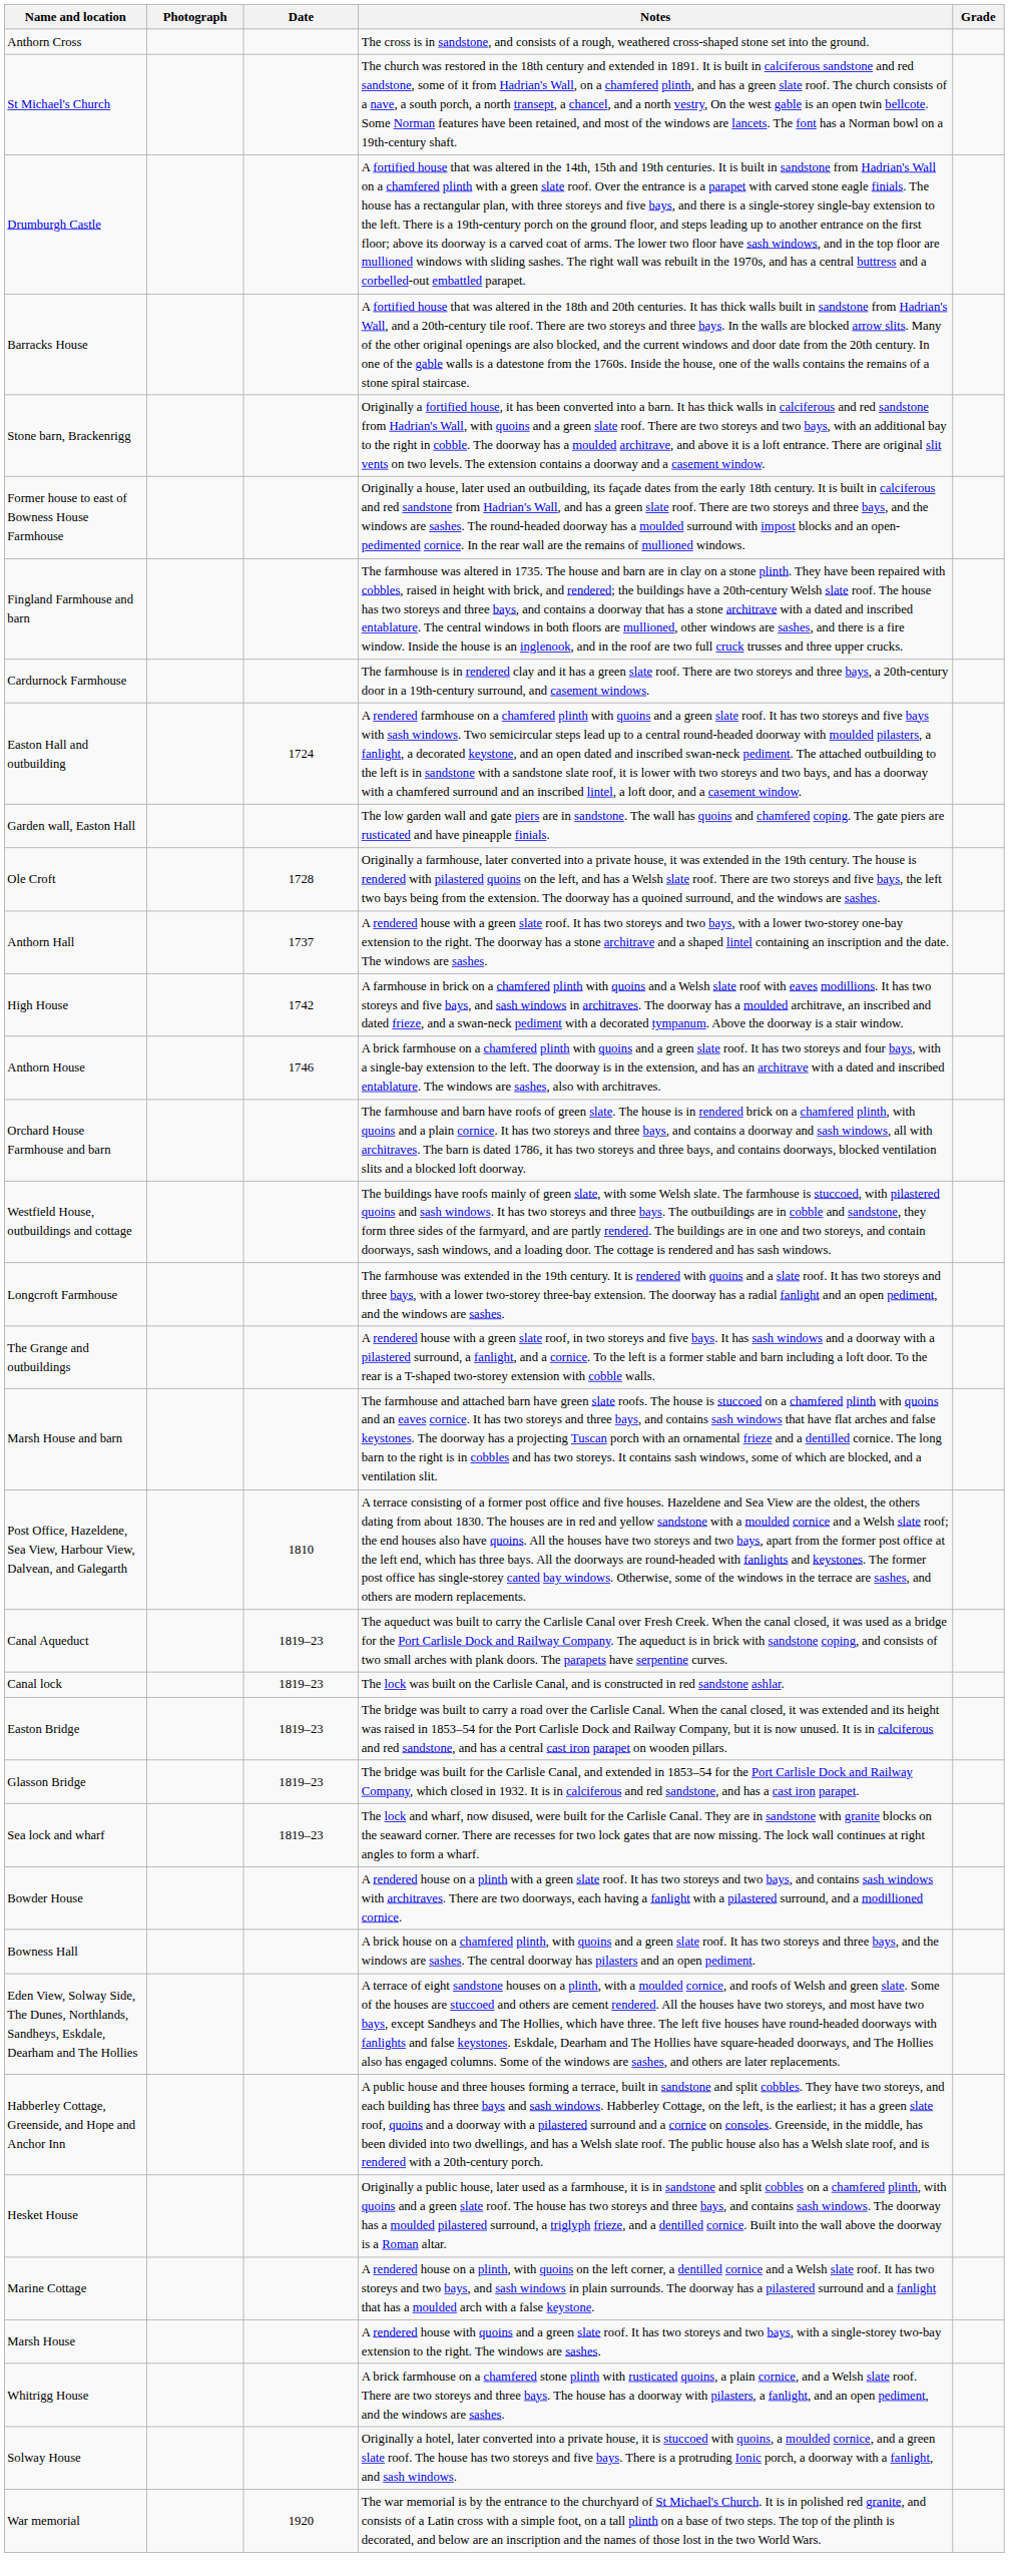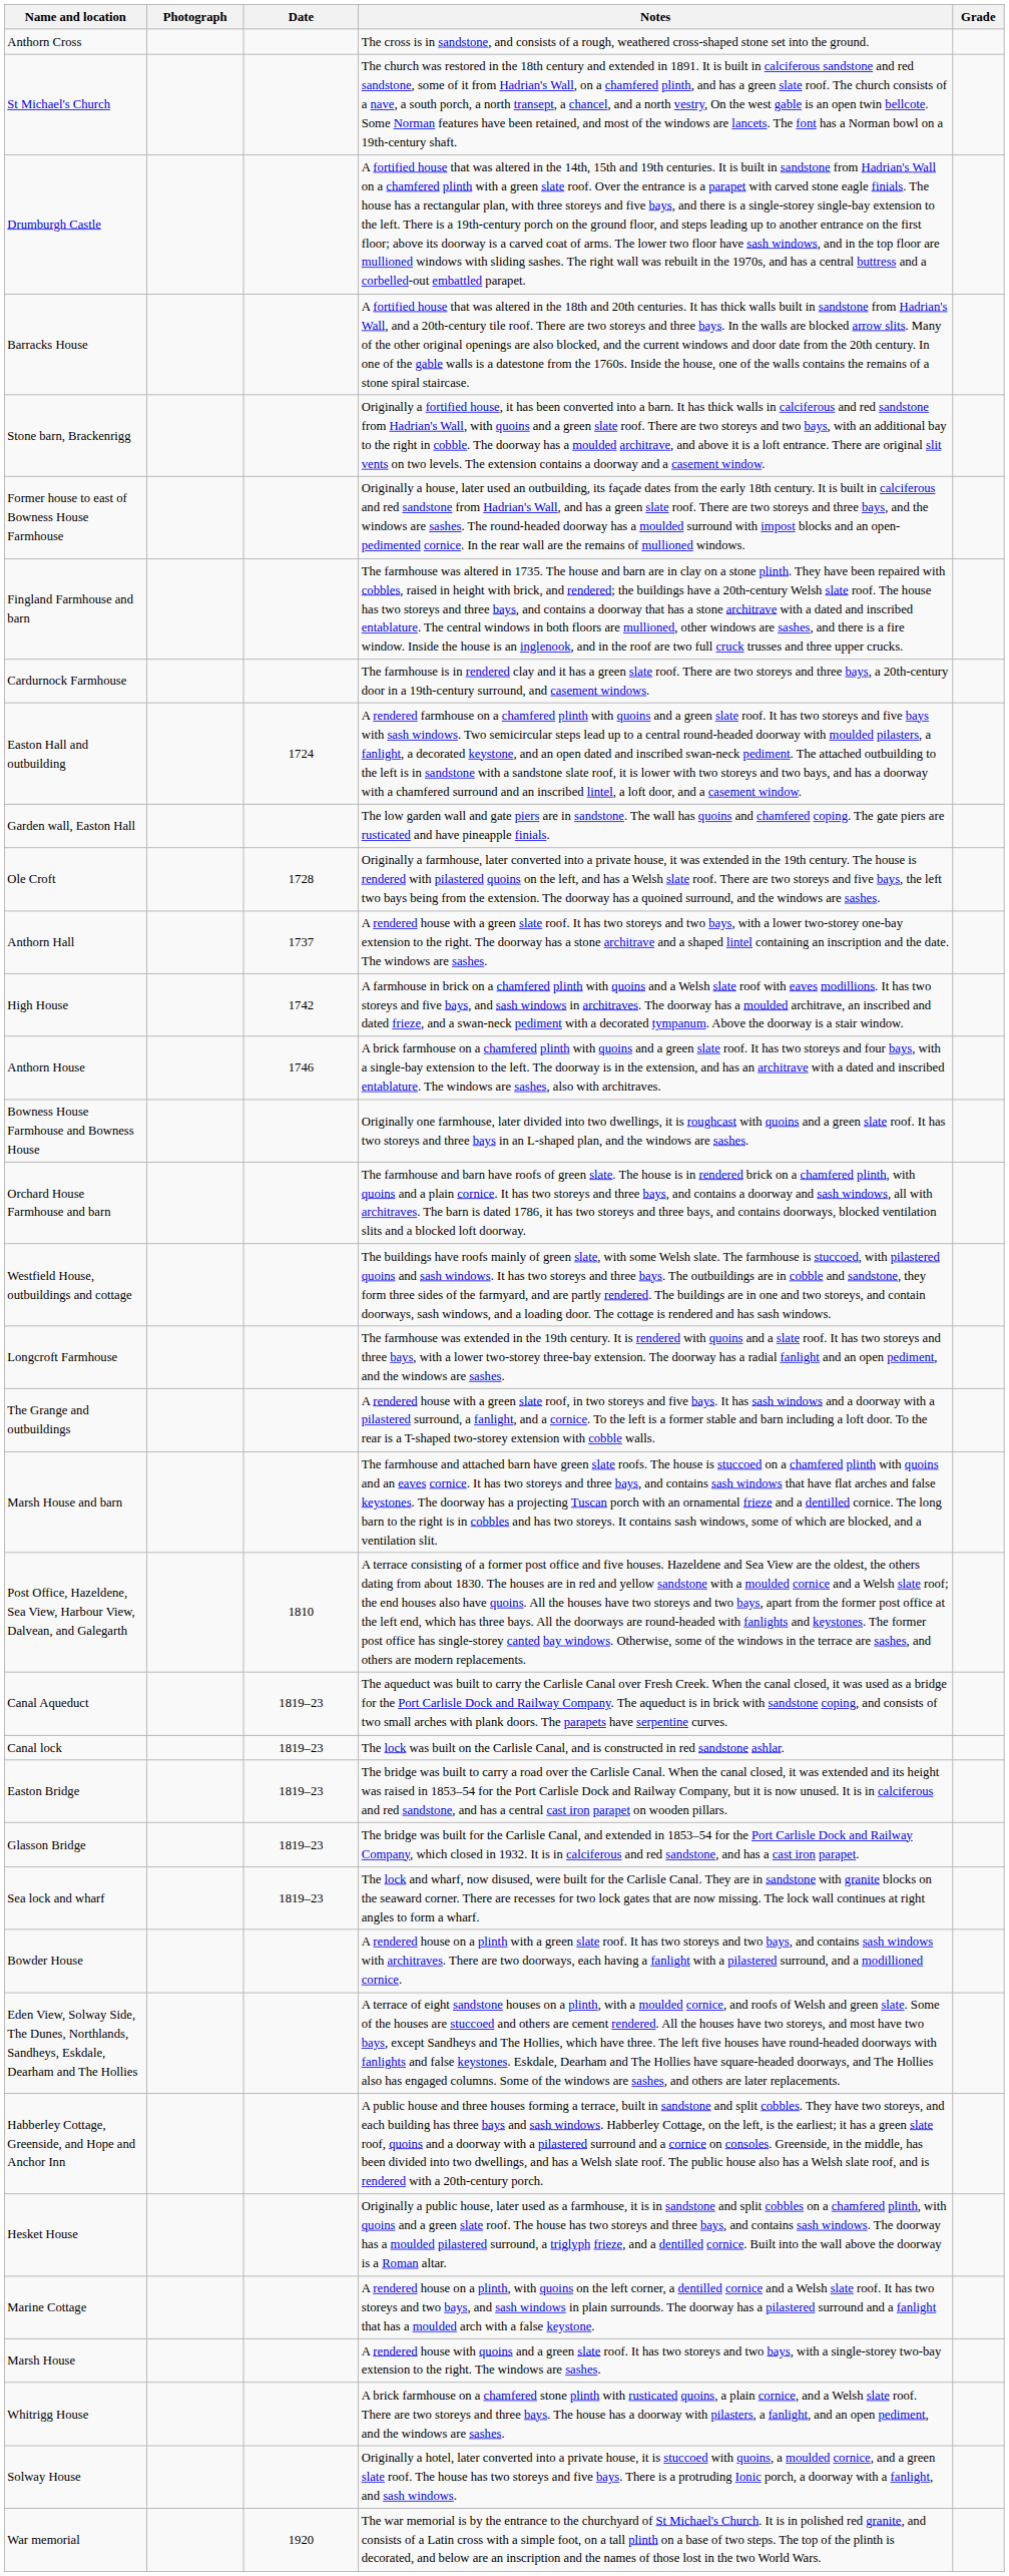+ row: Bowness House Farmhouse and Bowness House | Originally one farmhouse, later divided into two dwellings, it is roughcast with quoins and a green slate roof. It has two storeys and three bays in an L-shaped plan, and the windows are sashes.
- row: Bowness Hall | A brick house on a chamfered plinth, with quoins and a green slate roof. It has two storeys and three bays, and the windows are sashes. The central doorway has pilasters and an open pediment.
